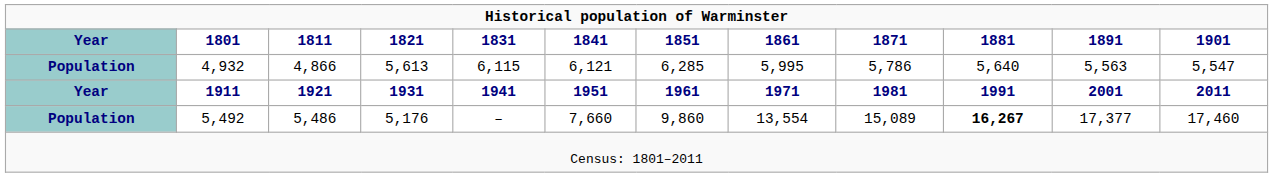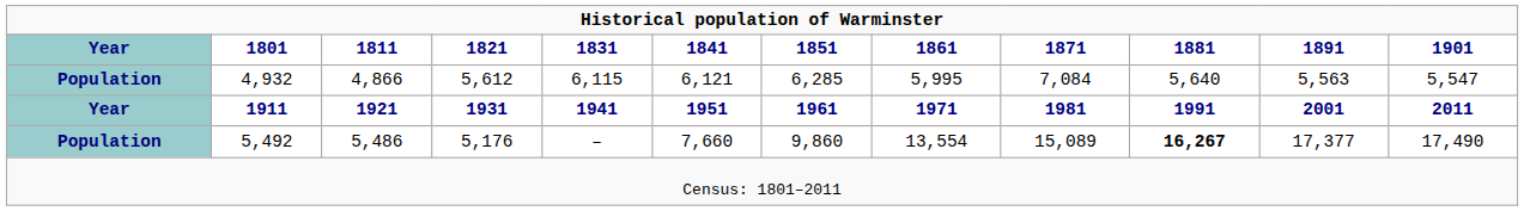4,932 | 1821: 5,613 -> 5,612
4,932 | 1871: 5,786 -> 7,084
5,492 | 1901: 17,460 -> 17,490
